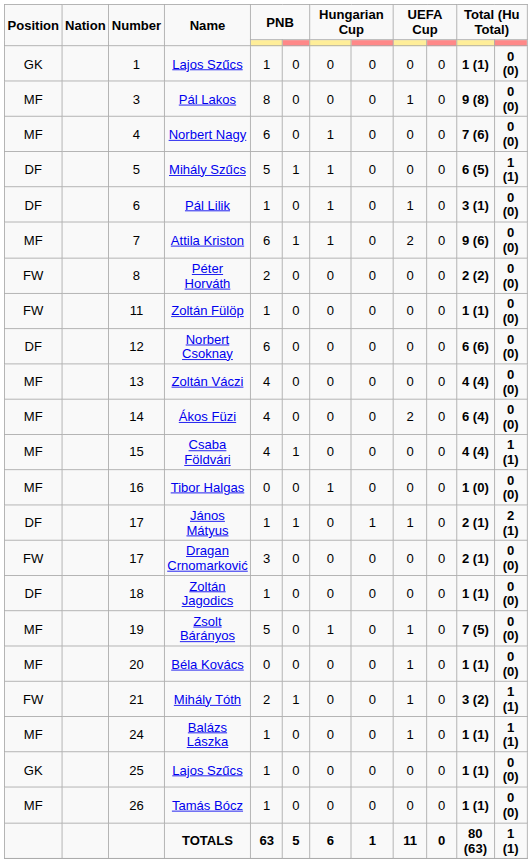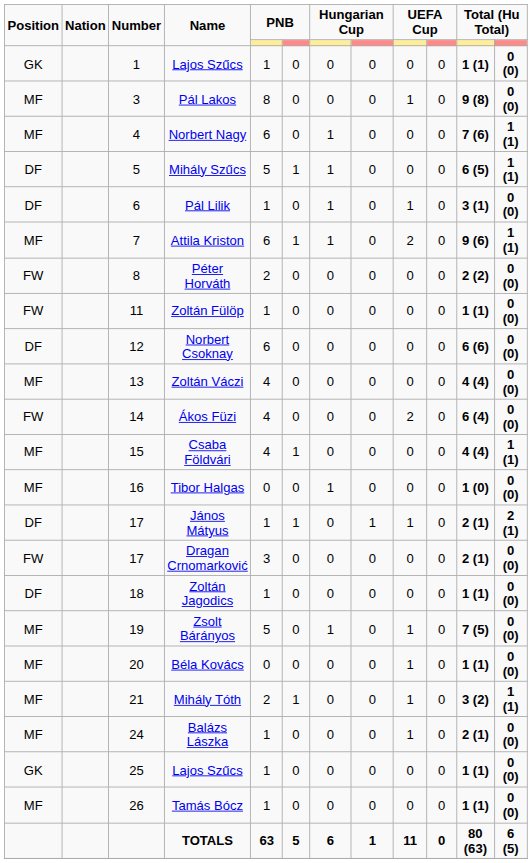Norbert Nagy | column 12: 0 (0) -> 1 (1)
Attila Kriston | column 12: 0 (0) -> 1 (1)
Ákos Füzi | Position: MF -> FW
Mihály Tóth | Position: FW -> MF
Balázs Lászka | column 11: 1 (1) -> 2 (1)
Balázs Lászka | column 12: 1 (1) -> 0 (0)
TOTALS | column 12: 1 (1) -> 6 (5)
